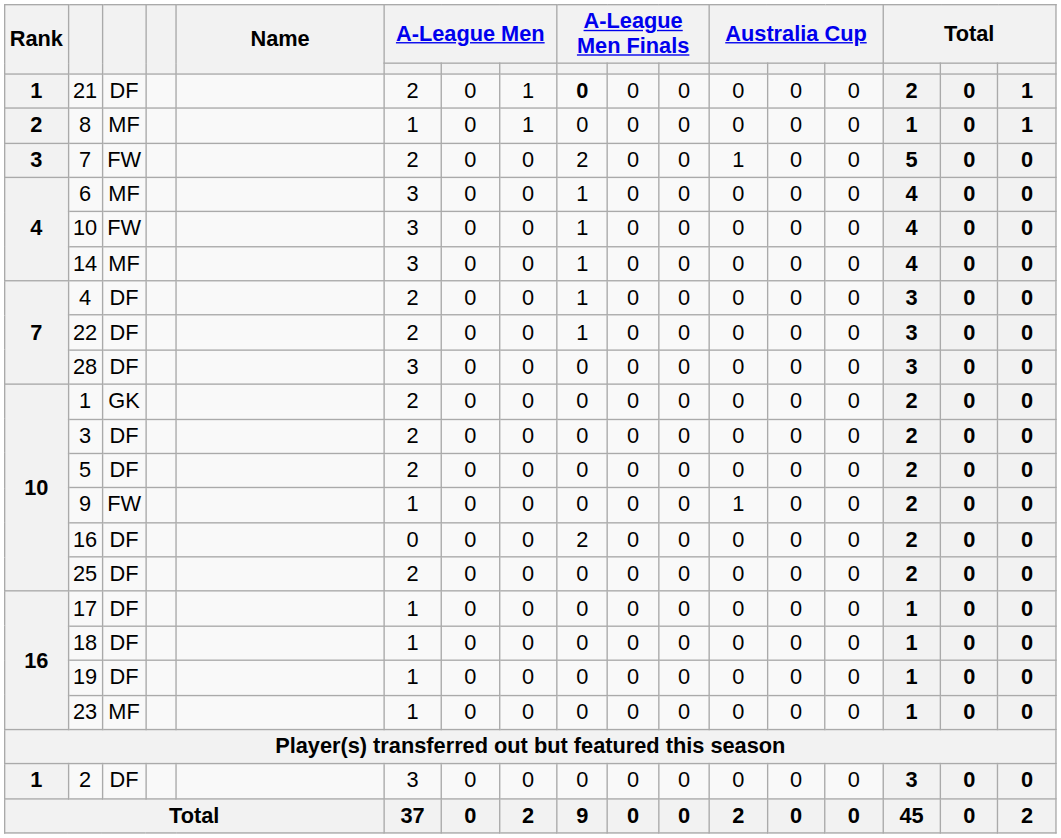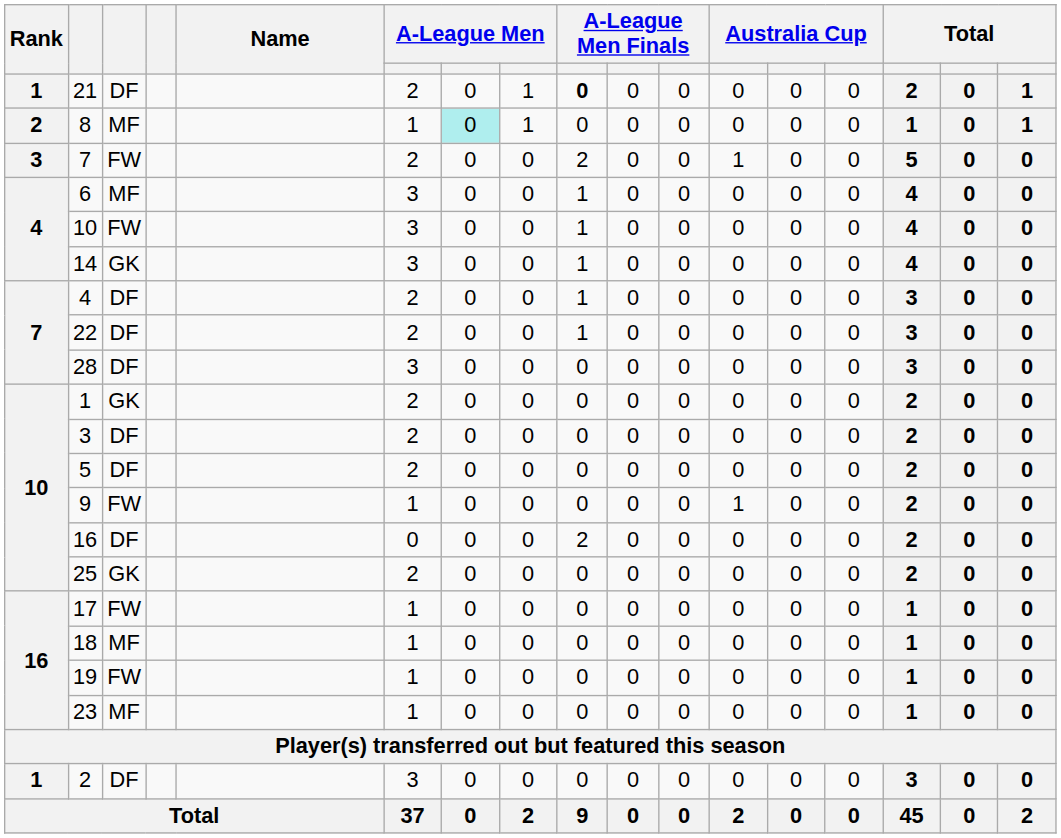8 | column 7: no background -> paleturquoise background
14 | column 3: MF -> GK
25 | column 3: DF -> GK
17 | column 3: DF -> FW
18 | column 3: DF -> MF
19 | column 3: DF -> FW
